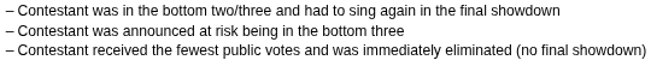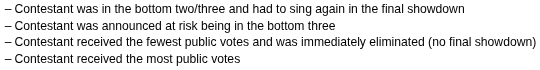+ row: – | Contestant received the most public votes
